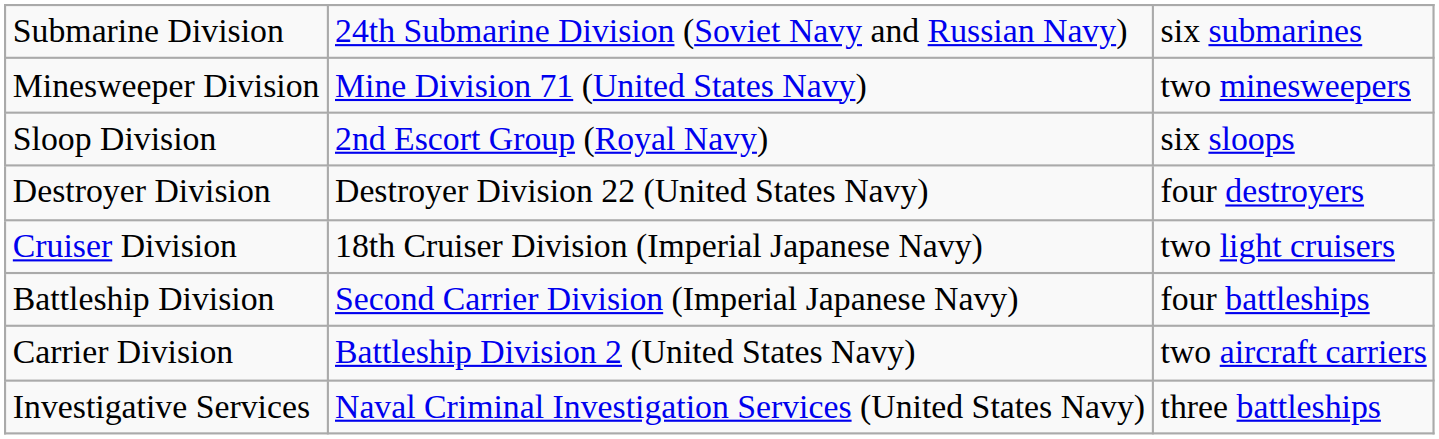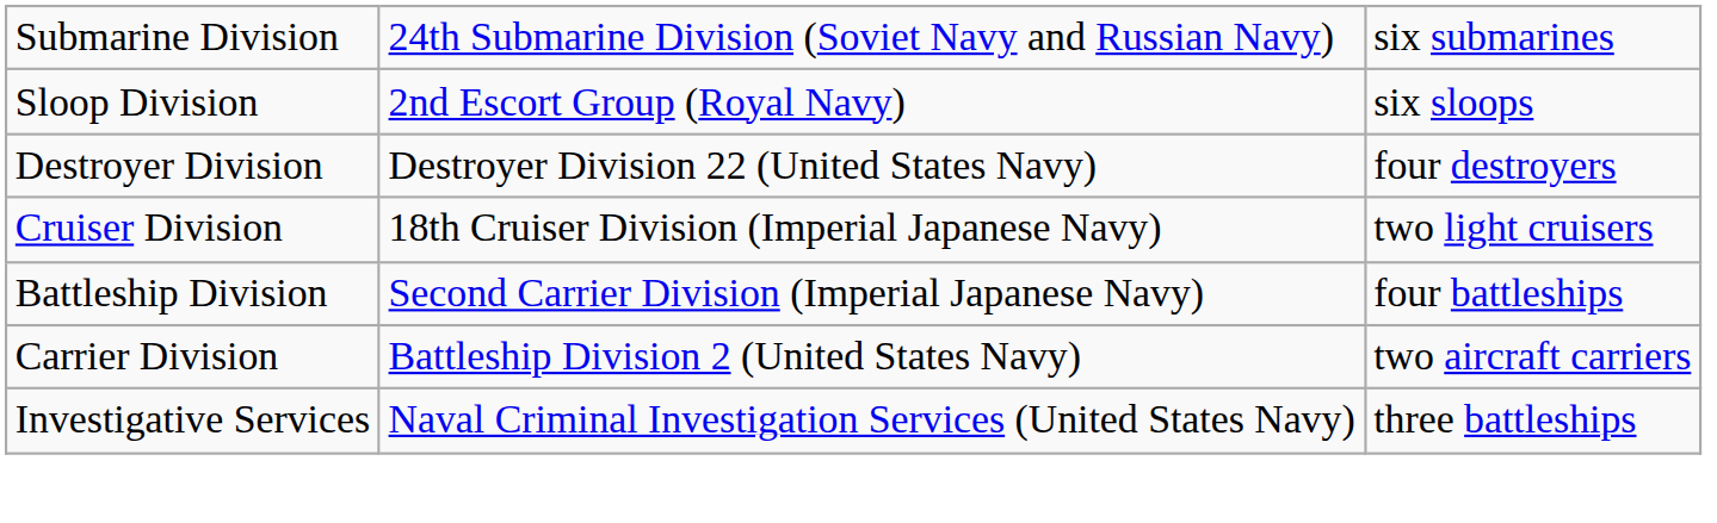- row: Minesweeper Division | Mine Division 71 (United States Navy) | two minesweepers
